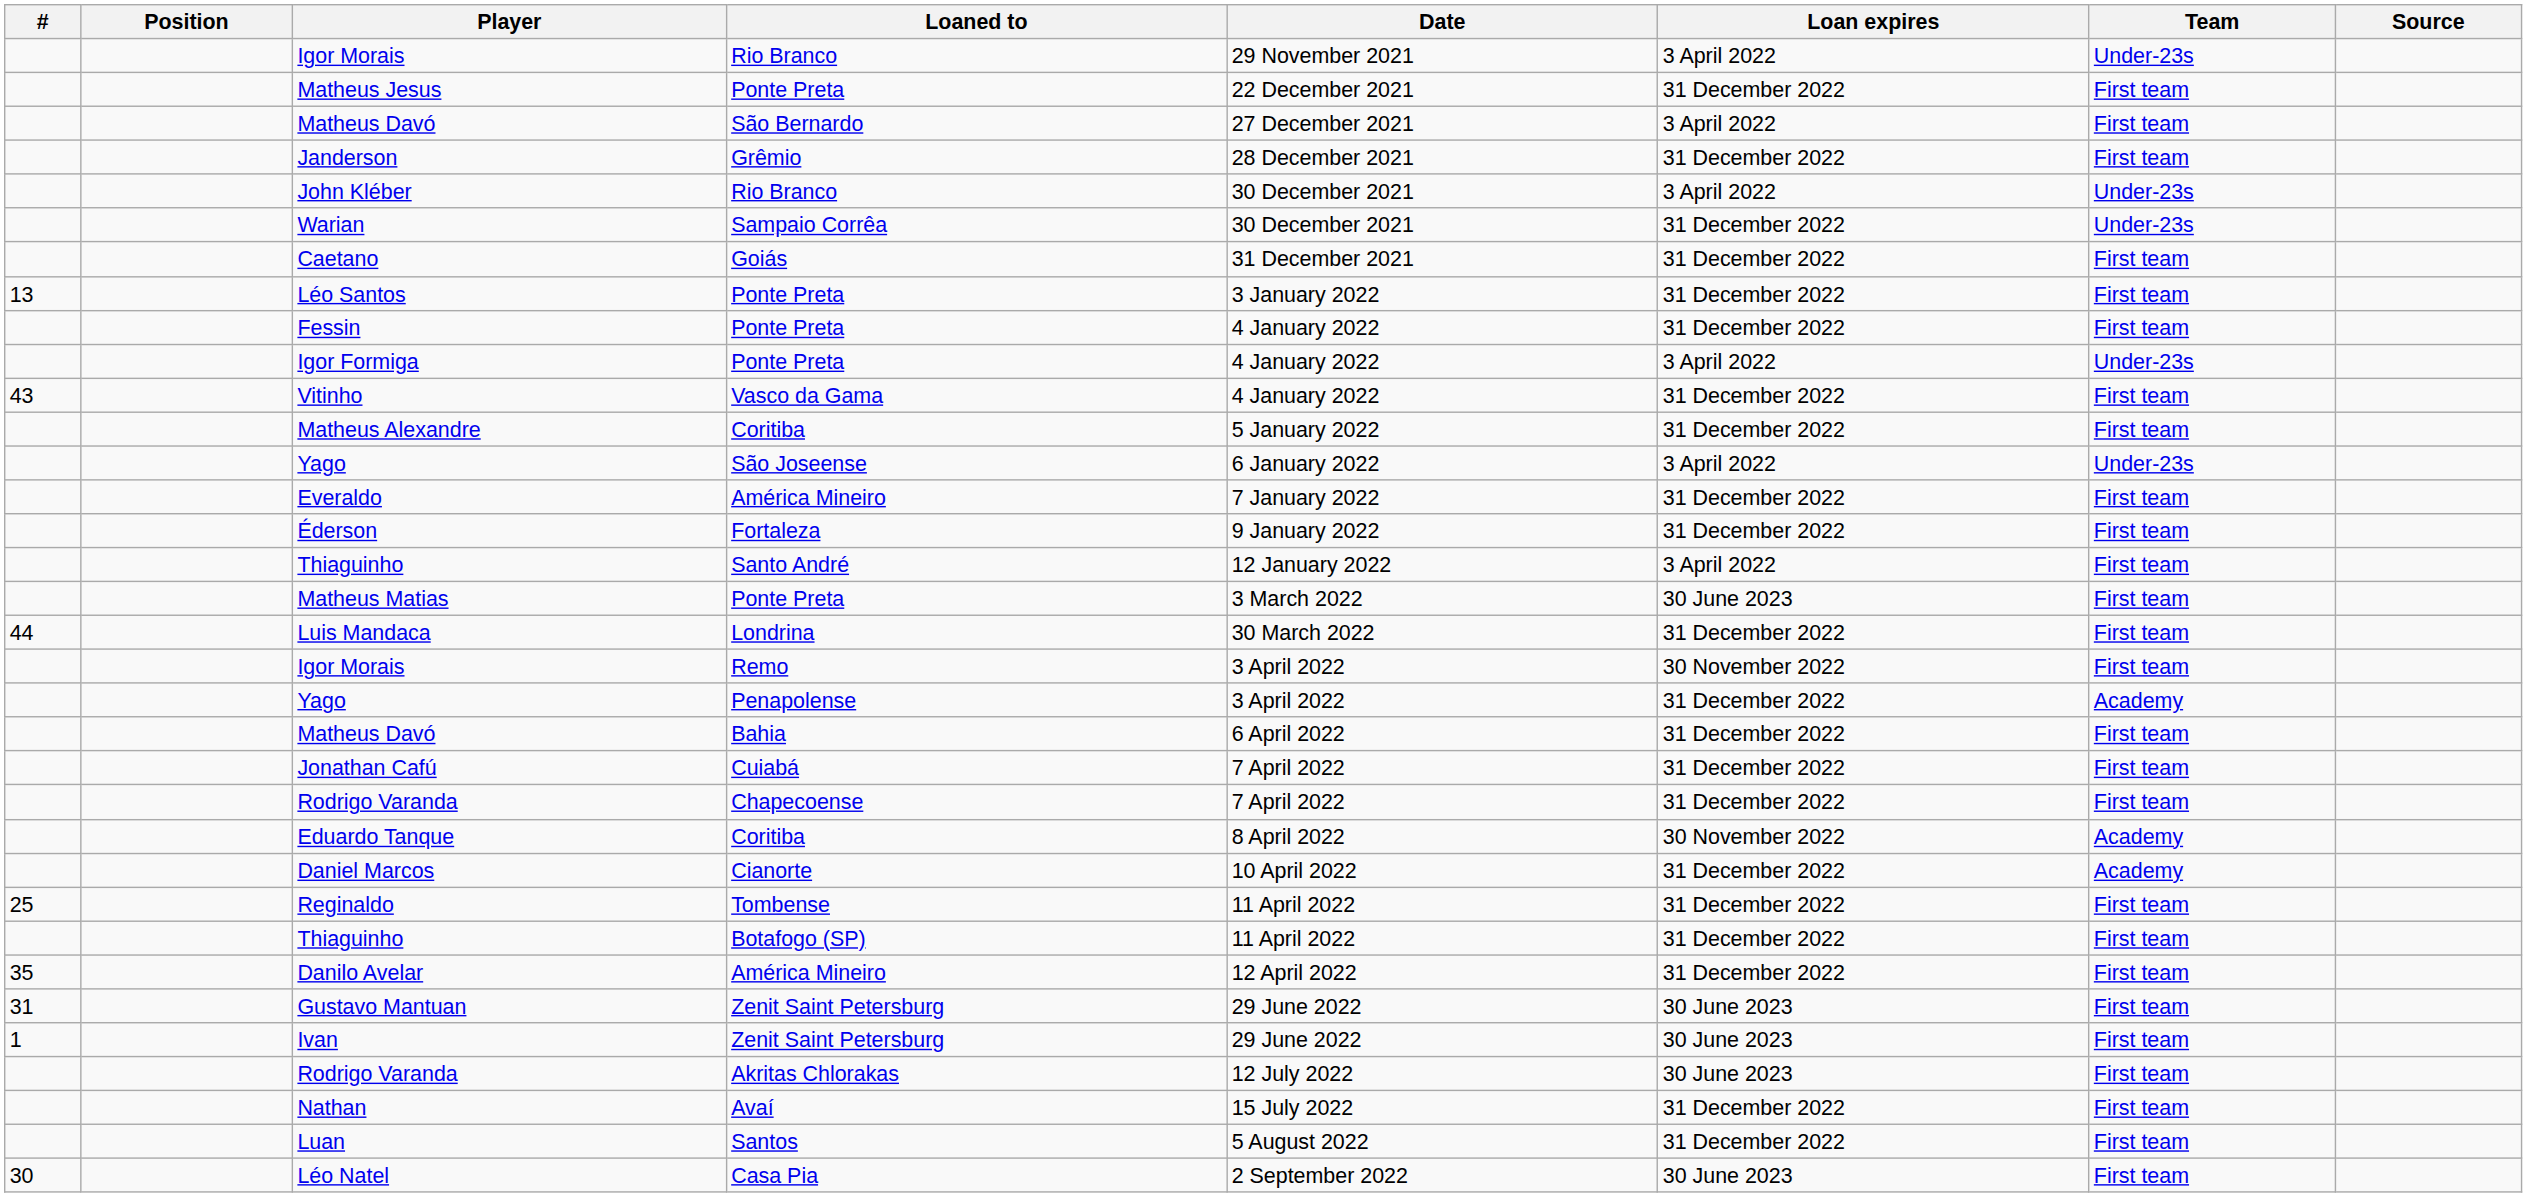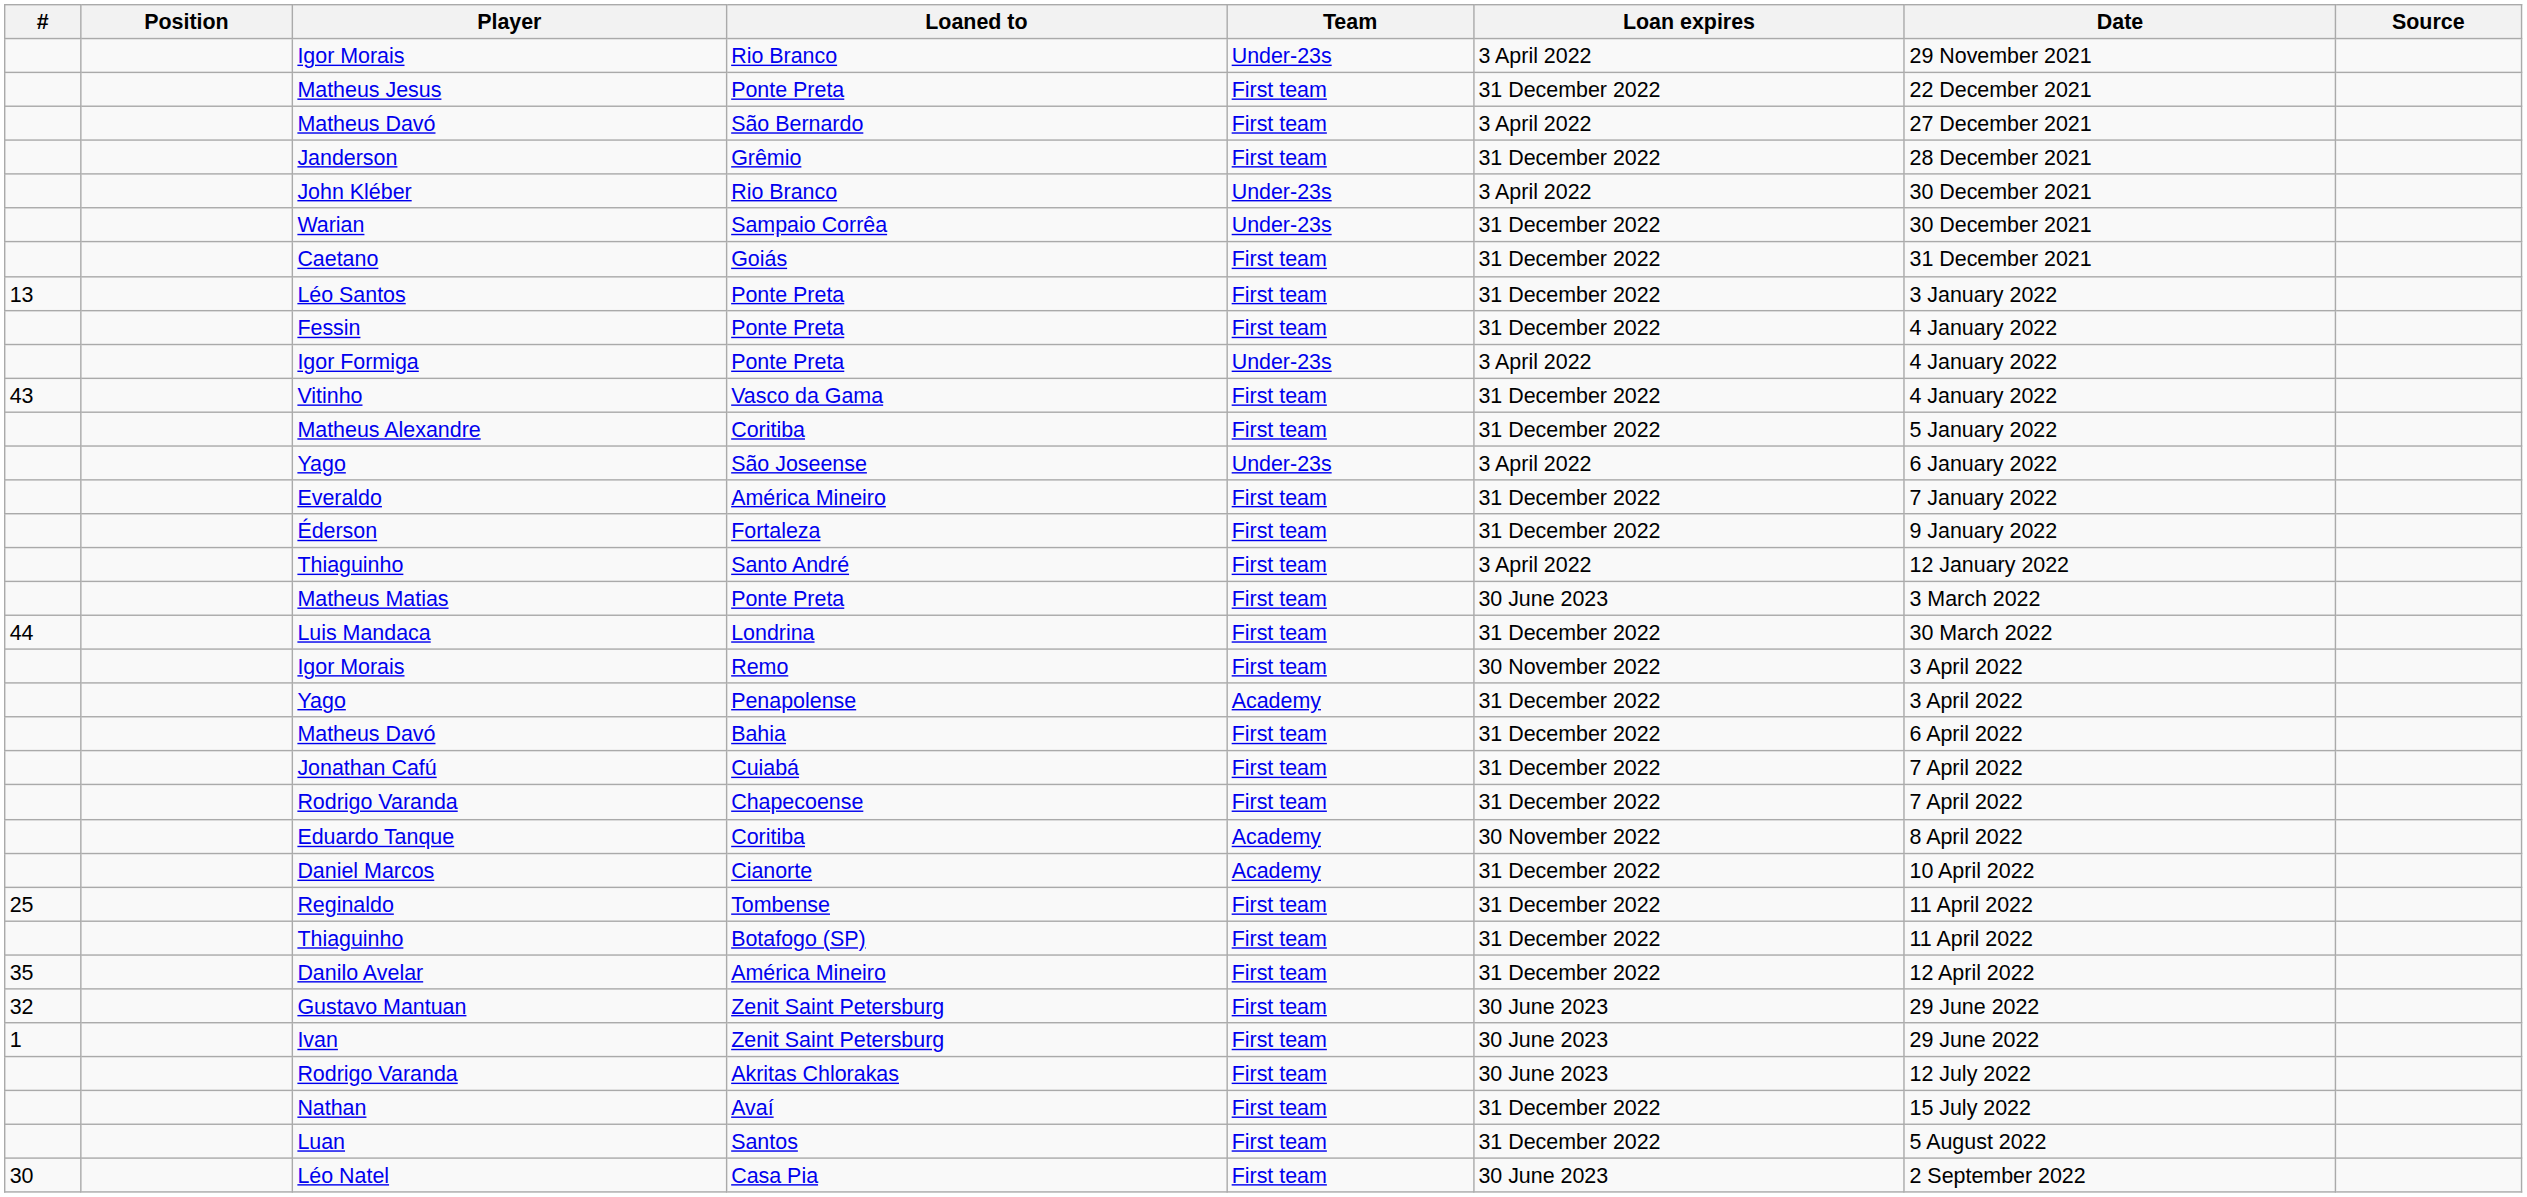columns swapped: Date <-> Team
Gustavo Mantuan | #: 31 -> 32
